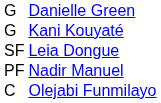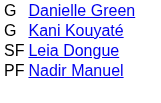- row: C | Olejabi Funmilayo
